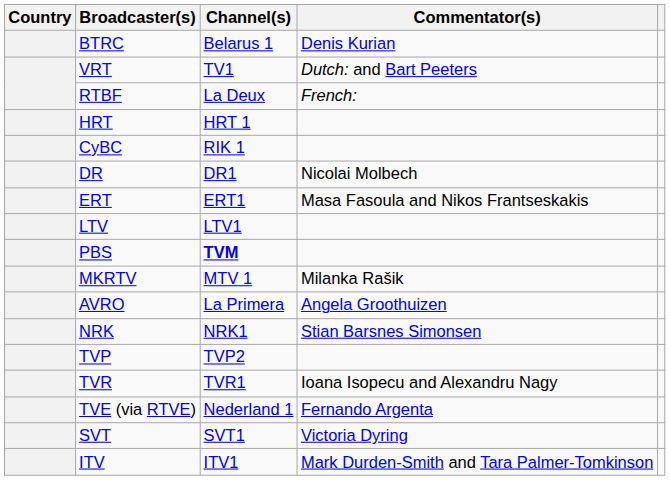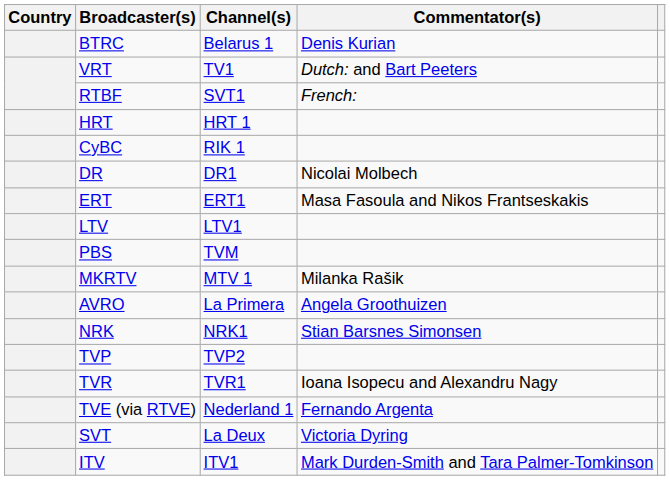RTBF | Channel(s): La Deux -> SVT1
PBS | Channel(s): bold -> normal
SVT | Channel(s): SVT1 -> La Deux
